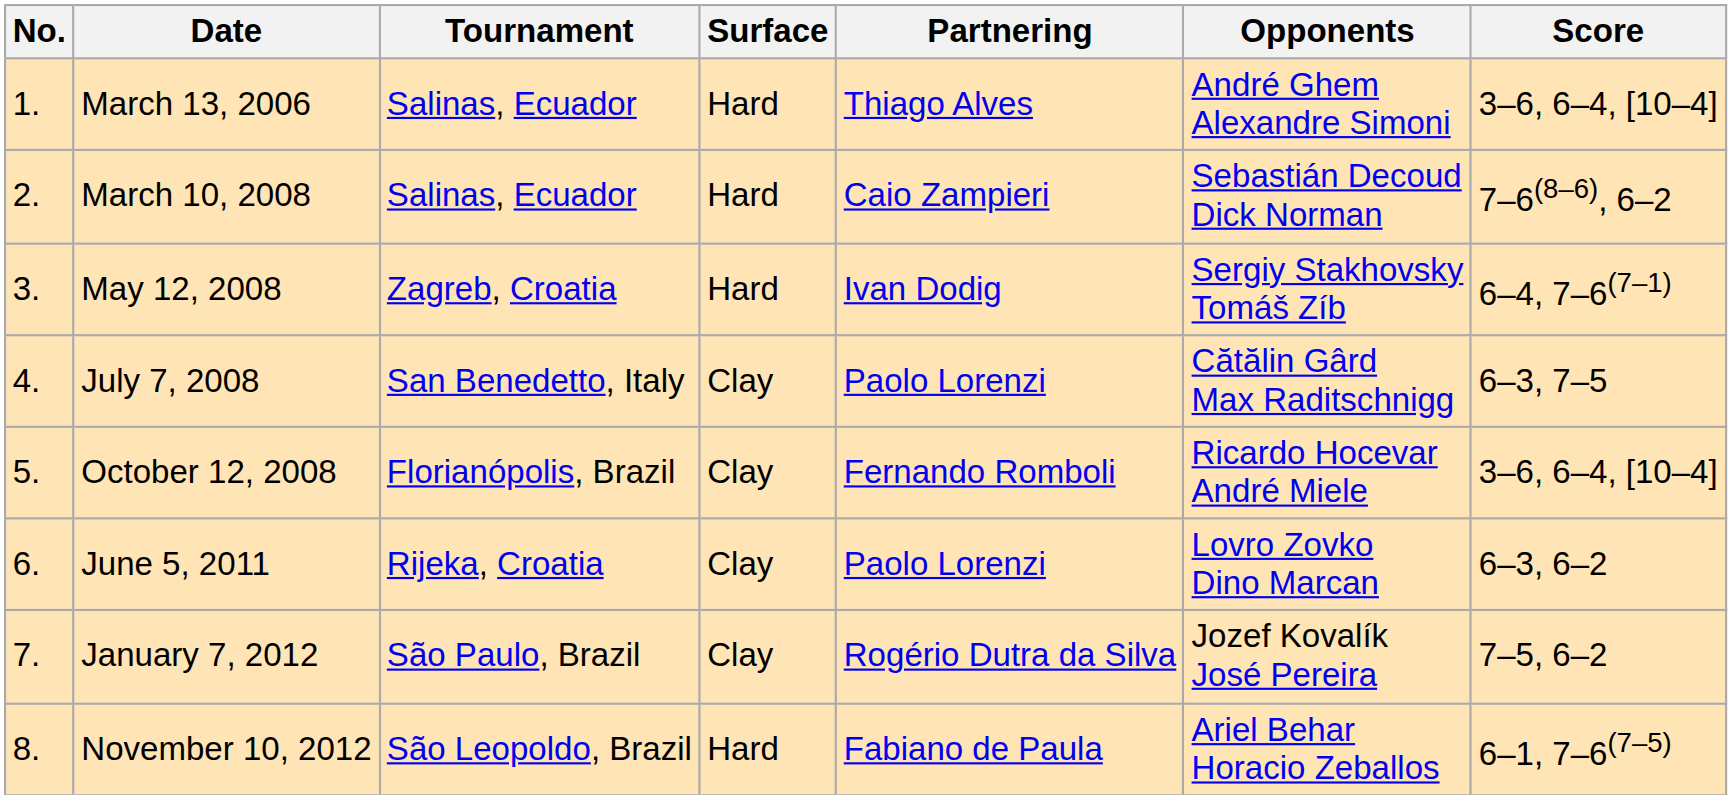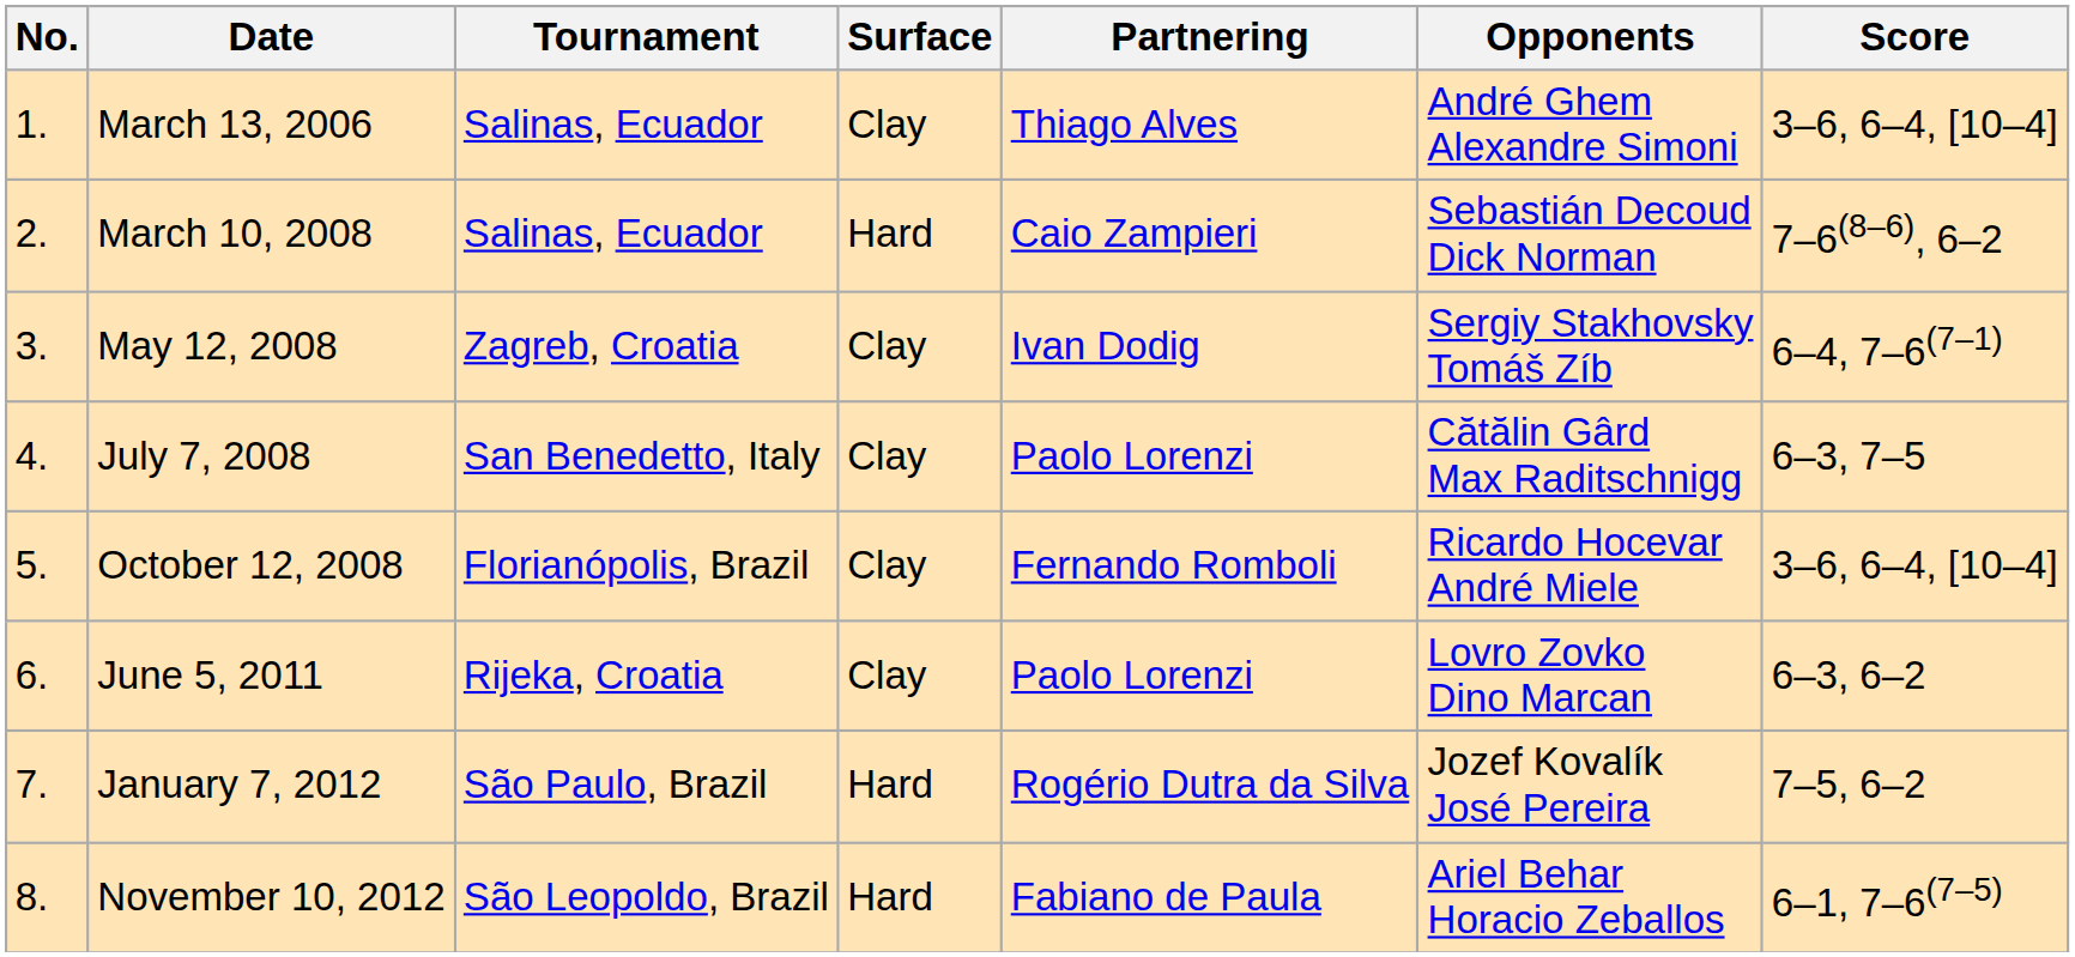March 13, 2006 | Surface: Hard -> Clay
May 12, 2008 | Surface: Hard -> Clay
January 7, 2012 | Surface: Clay -> Hard
